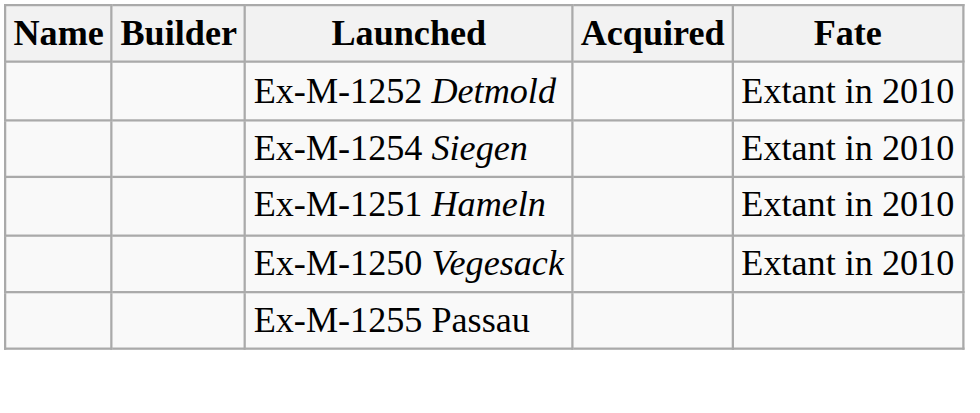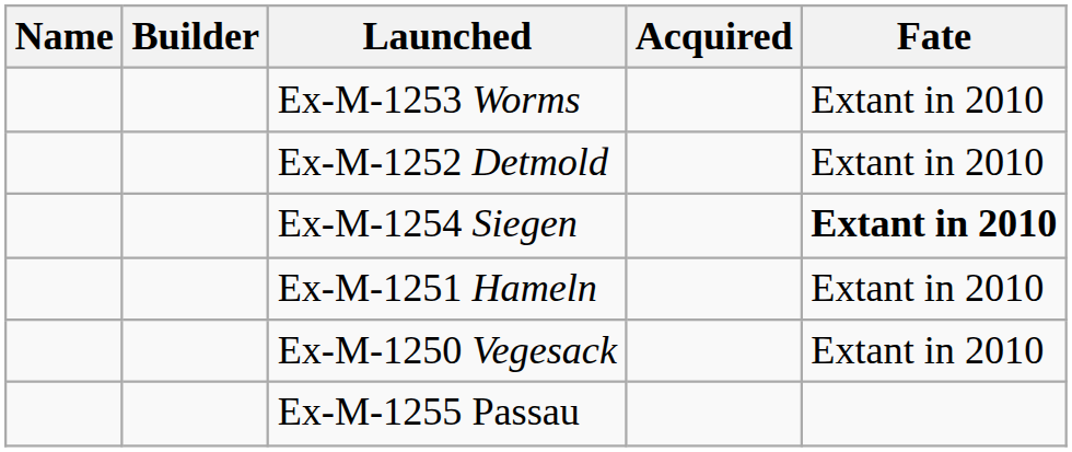+ row: Ex-M-1253 Worms | Extant in 2010
Ex-M-1254 Siegen | Fate: normal -> bold
